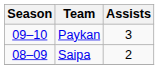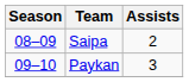rows swapped: Saipa <-> Paykan
